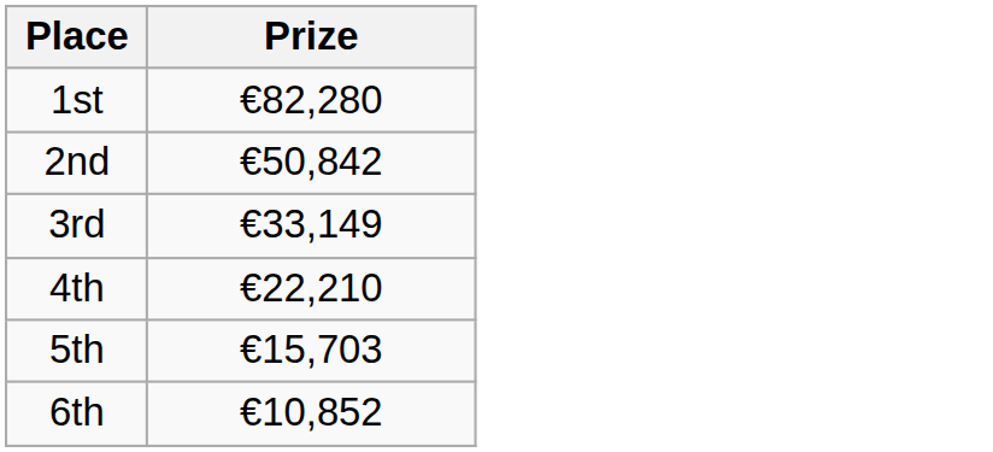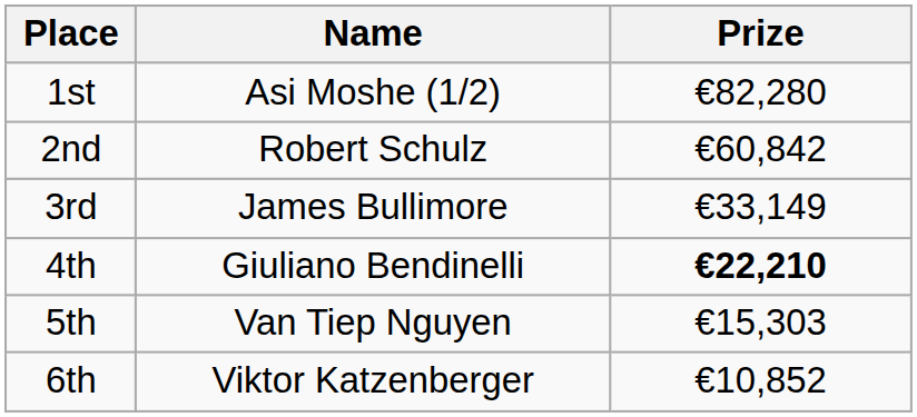+ column: Name | Asi Moshe (1/2) | Robert Schulz | James Bullimore | Giuliano Bendinelli | Van Tiep Nguyen | Viktor Katzenberger
2nd | Prize: €50,842 -> €60,842
4th | Prize: normal -> bold
5th | Prize: €15,703 -> €15,303
